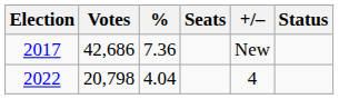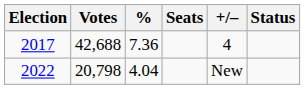2017 | Votes: 42,686 -> 42,688
2017 | +/–: New -> 4
2022 | +/–: 4 -> New
